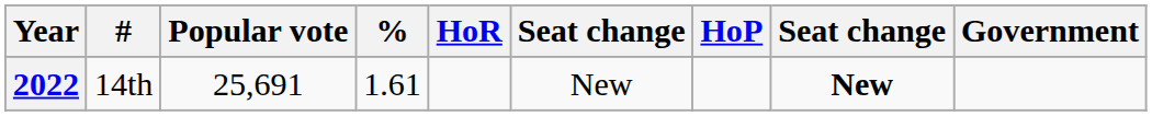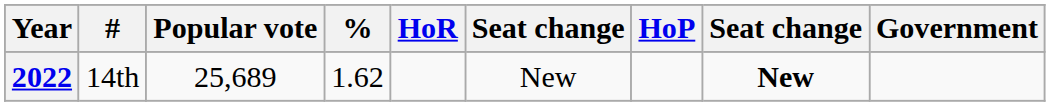2022 | Popular vote: 25,691 -> 25,689
2022 | %: 1.61 -> 1.62
